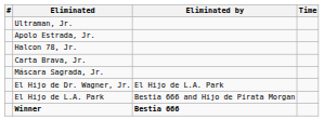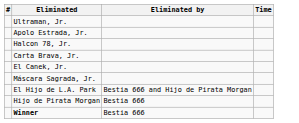+ row: El Canek, Jr.
- row: El Hijo de Dr. Wagner, Jr. | El Hijo de L.A. Park
+ row: Hijo de Pirata Morgan | Bestia 666
Winner | Eliminated by: bold -> normal
